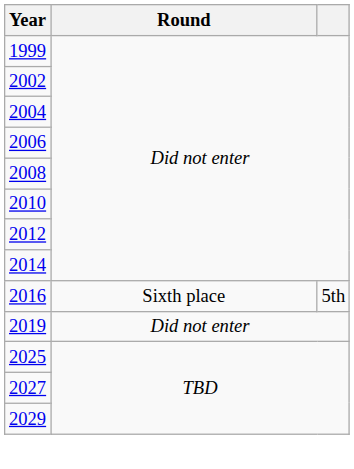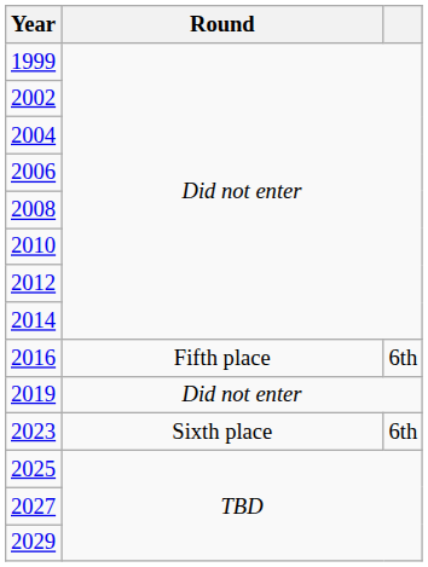2016 | Round: Sixth place -> Fifth place
2016 | column 3: 5th -> 6th
+ row: 2023 | Sixth place | 6th
